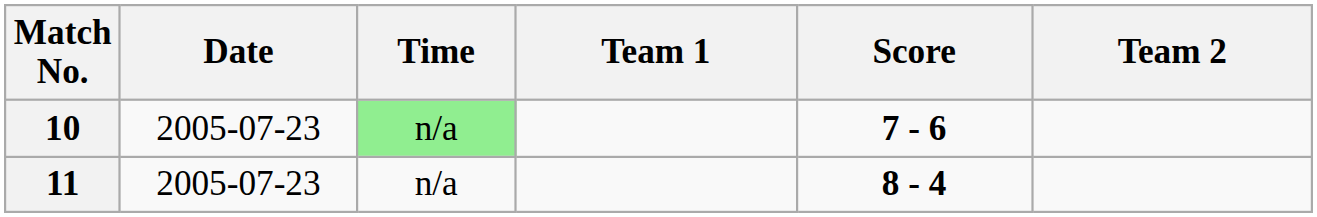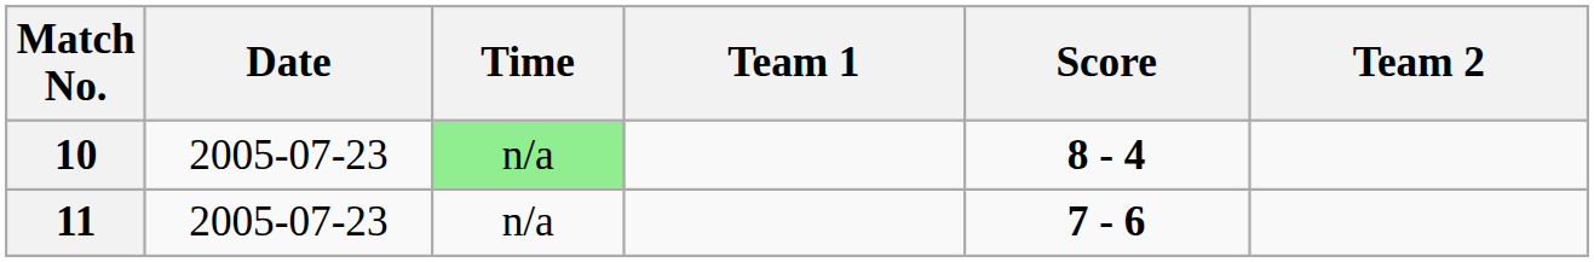10 | Score: 7 - 6 -> 8 - 4
11 | Score: 8 - 4 -> 7 - 6
